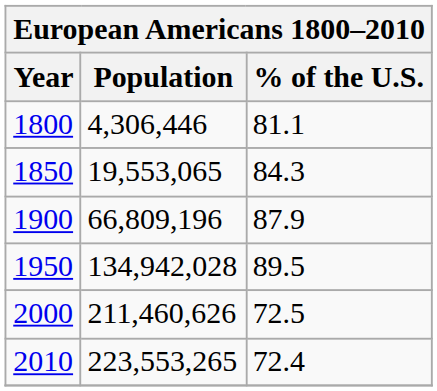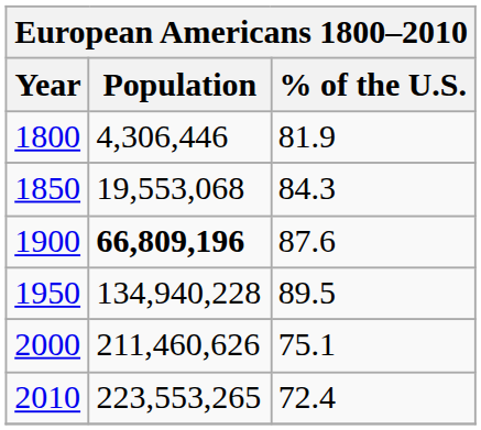1800 | % of the U.S.: 81.1 -> 81.9
1850 | Population: 19,553,065 -> 19,553,068
1900 | Population: normal -> bold
1900 | % of the U.S.: 87.9 -> 87.6
1950 | Population: 134,942,028 -> 134,940,228
2000 | % of the U.S.: 72.5 -> 75.1
